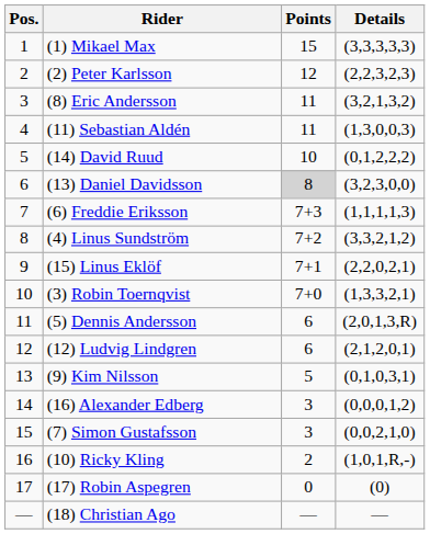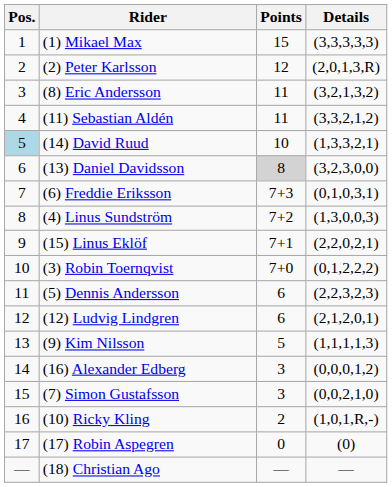(2) Peter Karlsson | Details: (2,2,3,2,3) -> (2,0,1,3,R)
(11) Sebastian Aldén | Details: (1,3,0,0,3) -> (3,3,2,1,2)
(14) David Ruud | Pos.: no background -> lightblue background
(14) David Ruud | Details: (0,1,2,2,2) -> (1,3,3,2,1)
(6) Freddie Eriksson | Details: (1,1,1,1,3) -> (0,1,0,3,1)
(4) Linus Sundström | Details: (3,3,2,1,2) -> (1,3,0,0,3)
(3) Robin Toernqvist | Details: (1,3,3,2,1) -> (0,1,2,2,2)
(5) Dennis Andersson | Details: (2,0,1,3,R) -> (2,2,3,2,3)
(9) Kim Nilsson | Details: (0,1,0,3,1) -> (1,1,1,1,3)
